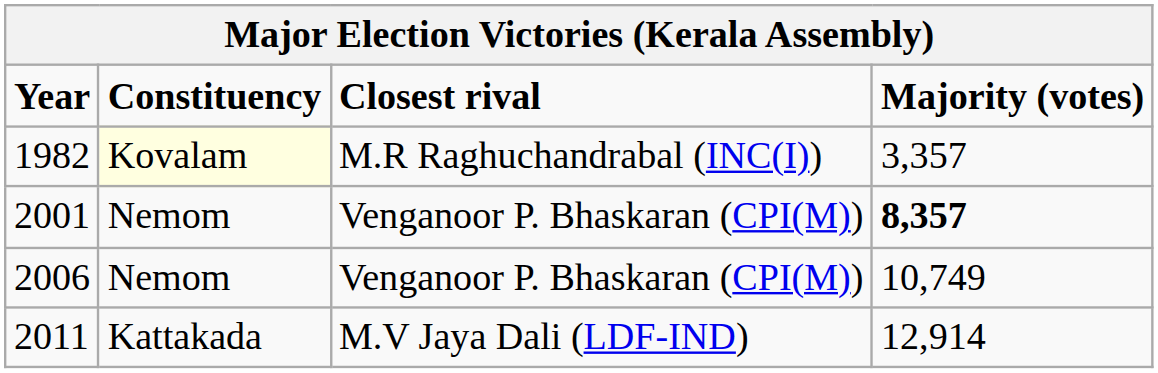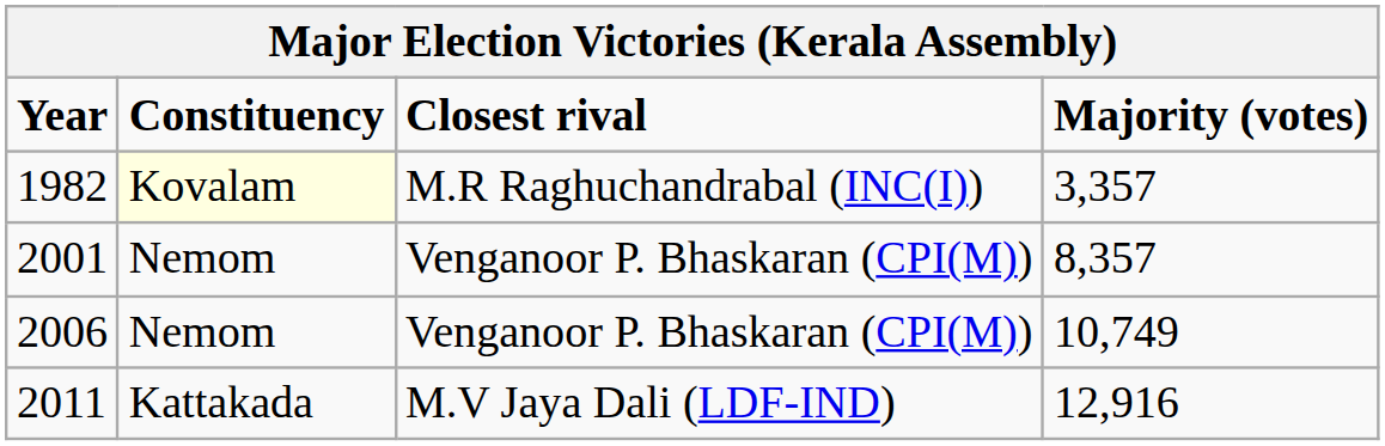2001 | Majority (votes): bold -> normal
2011 | Majority (votes): 12,914 -> 12,916
